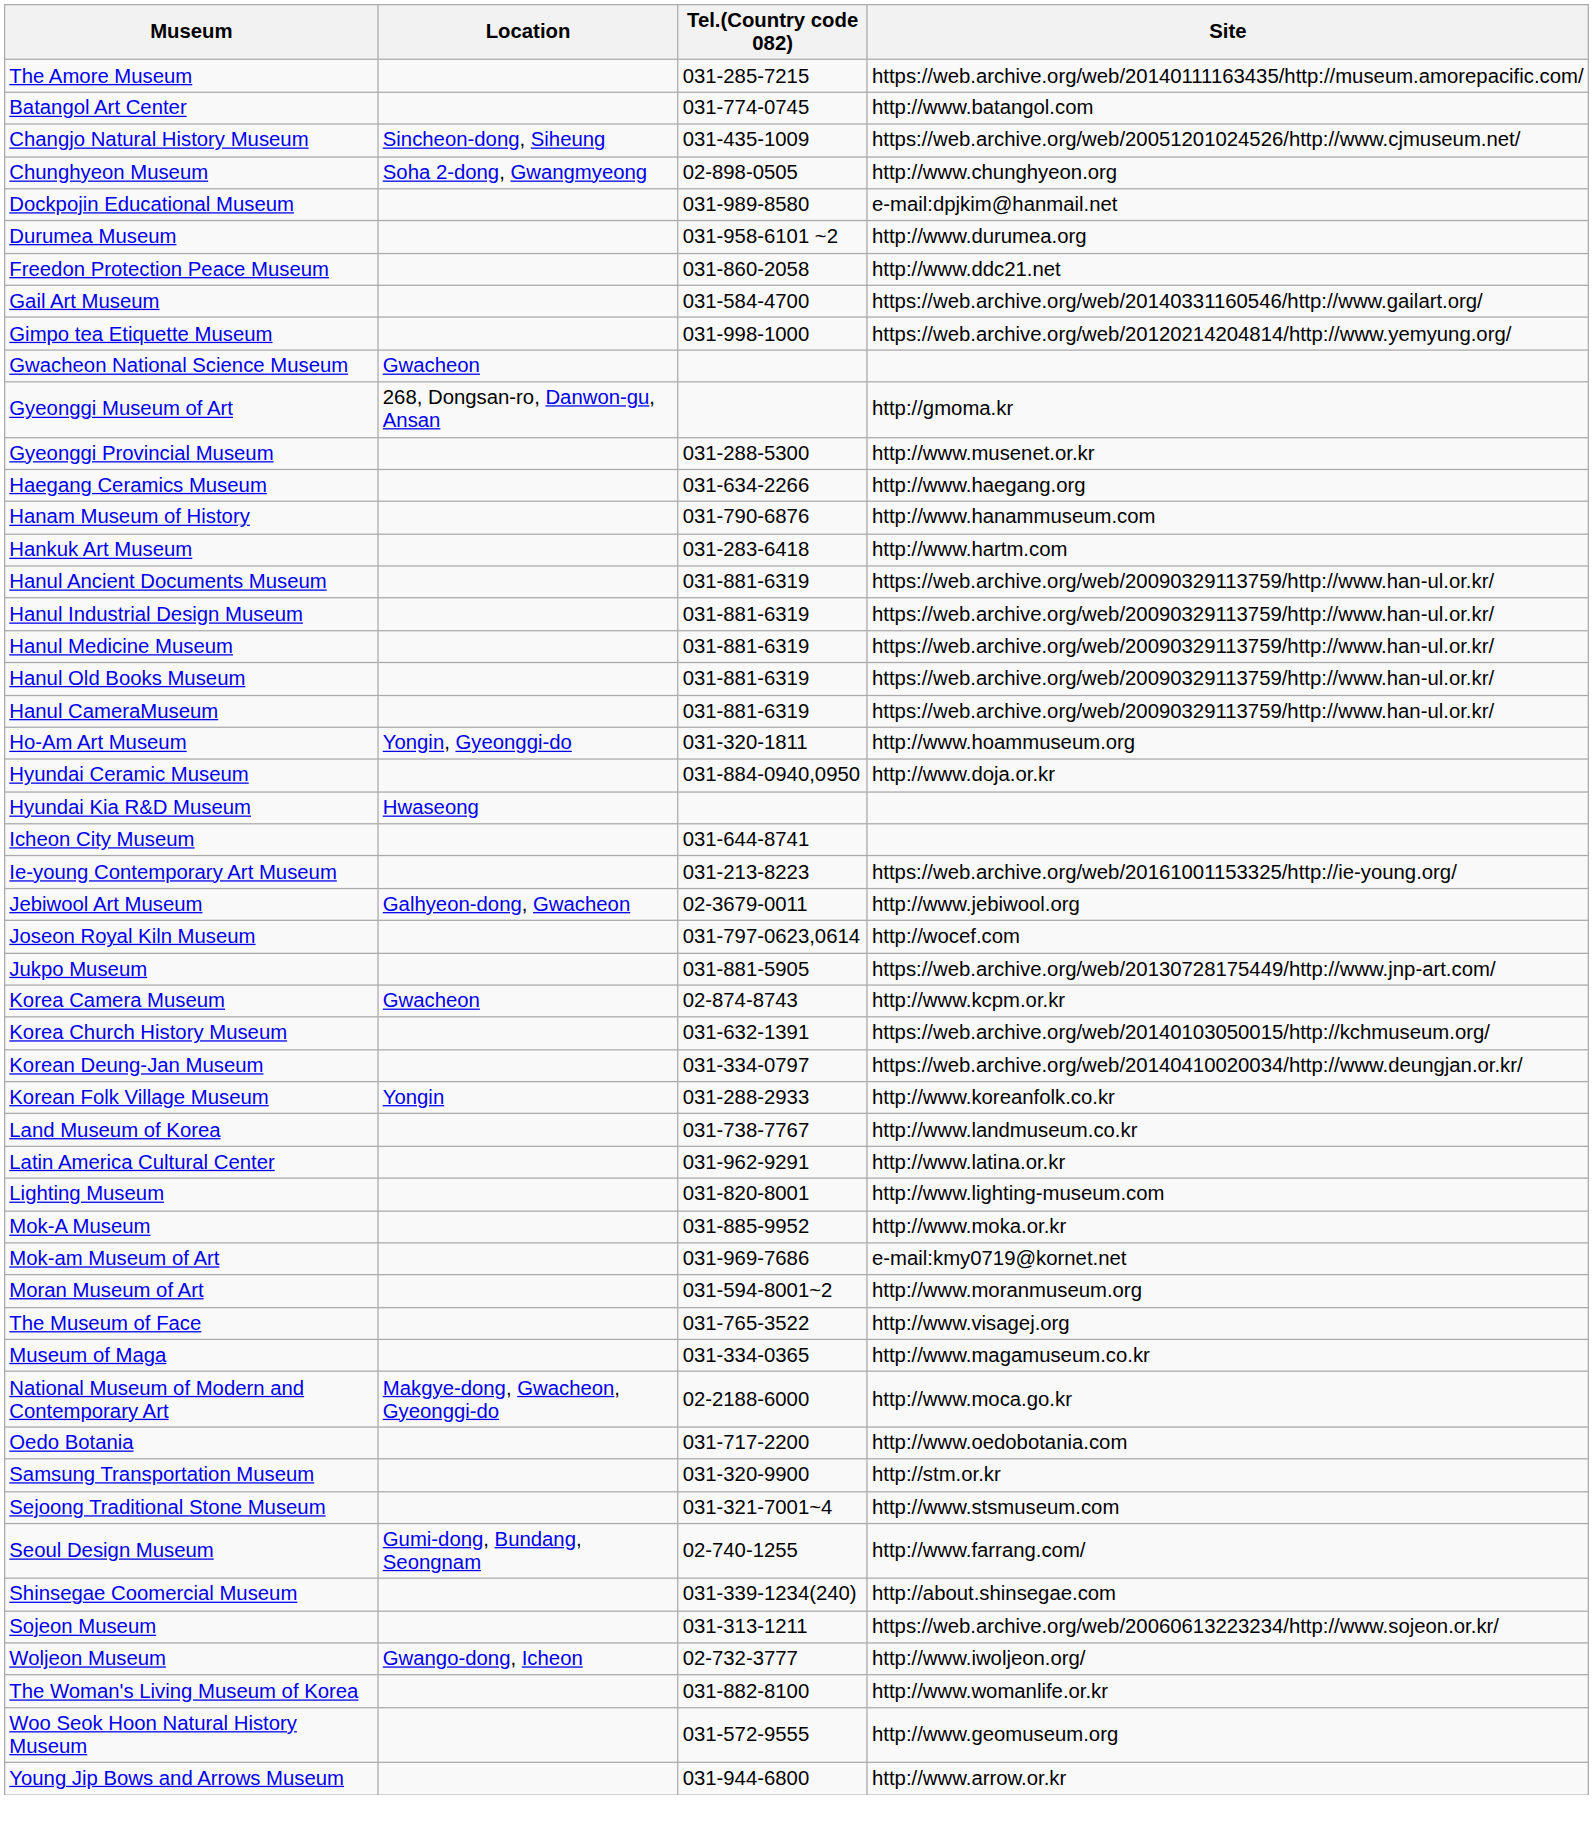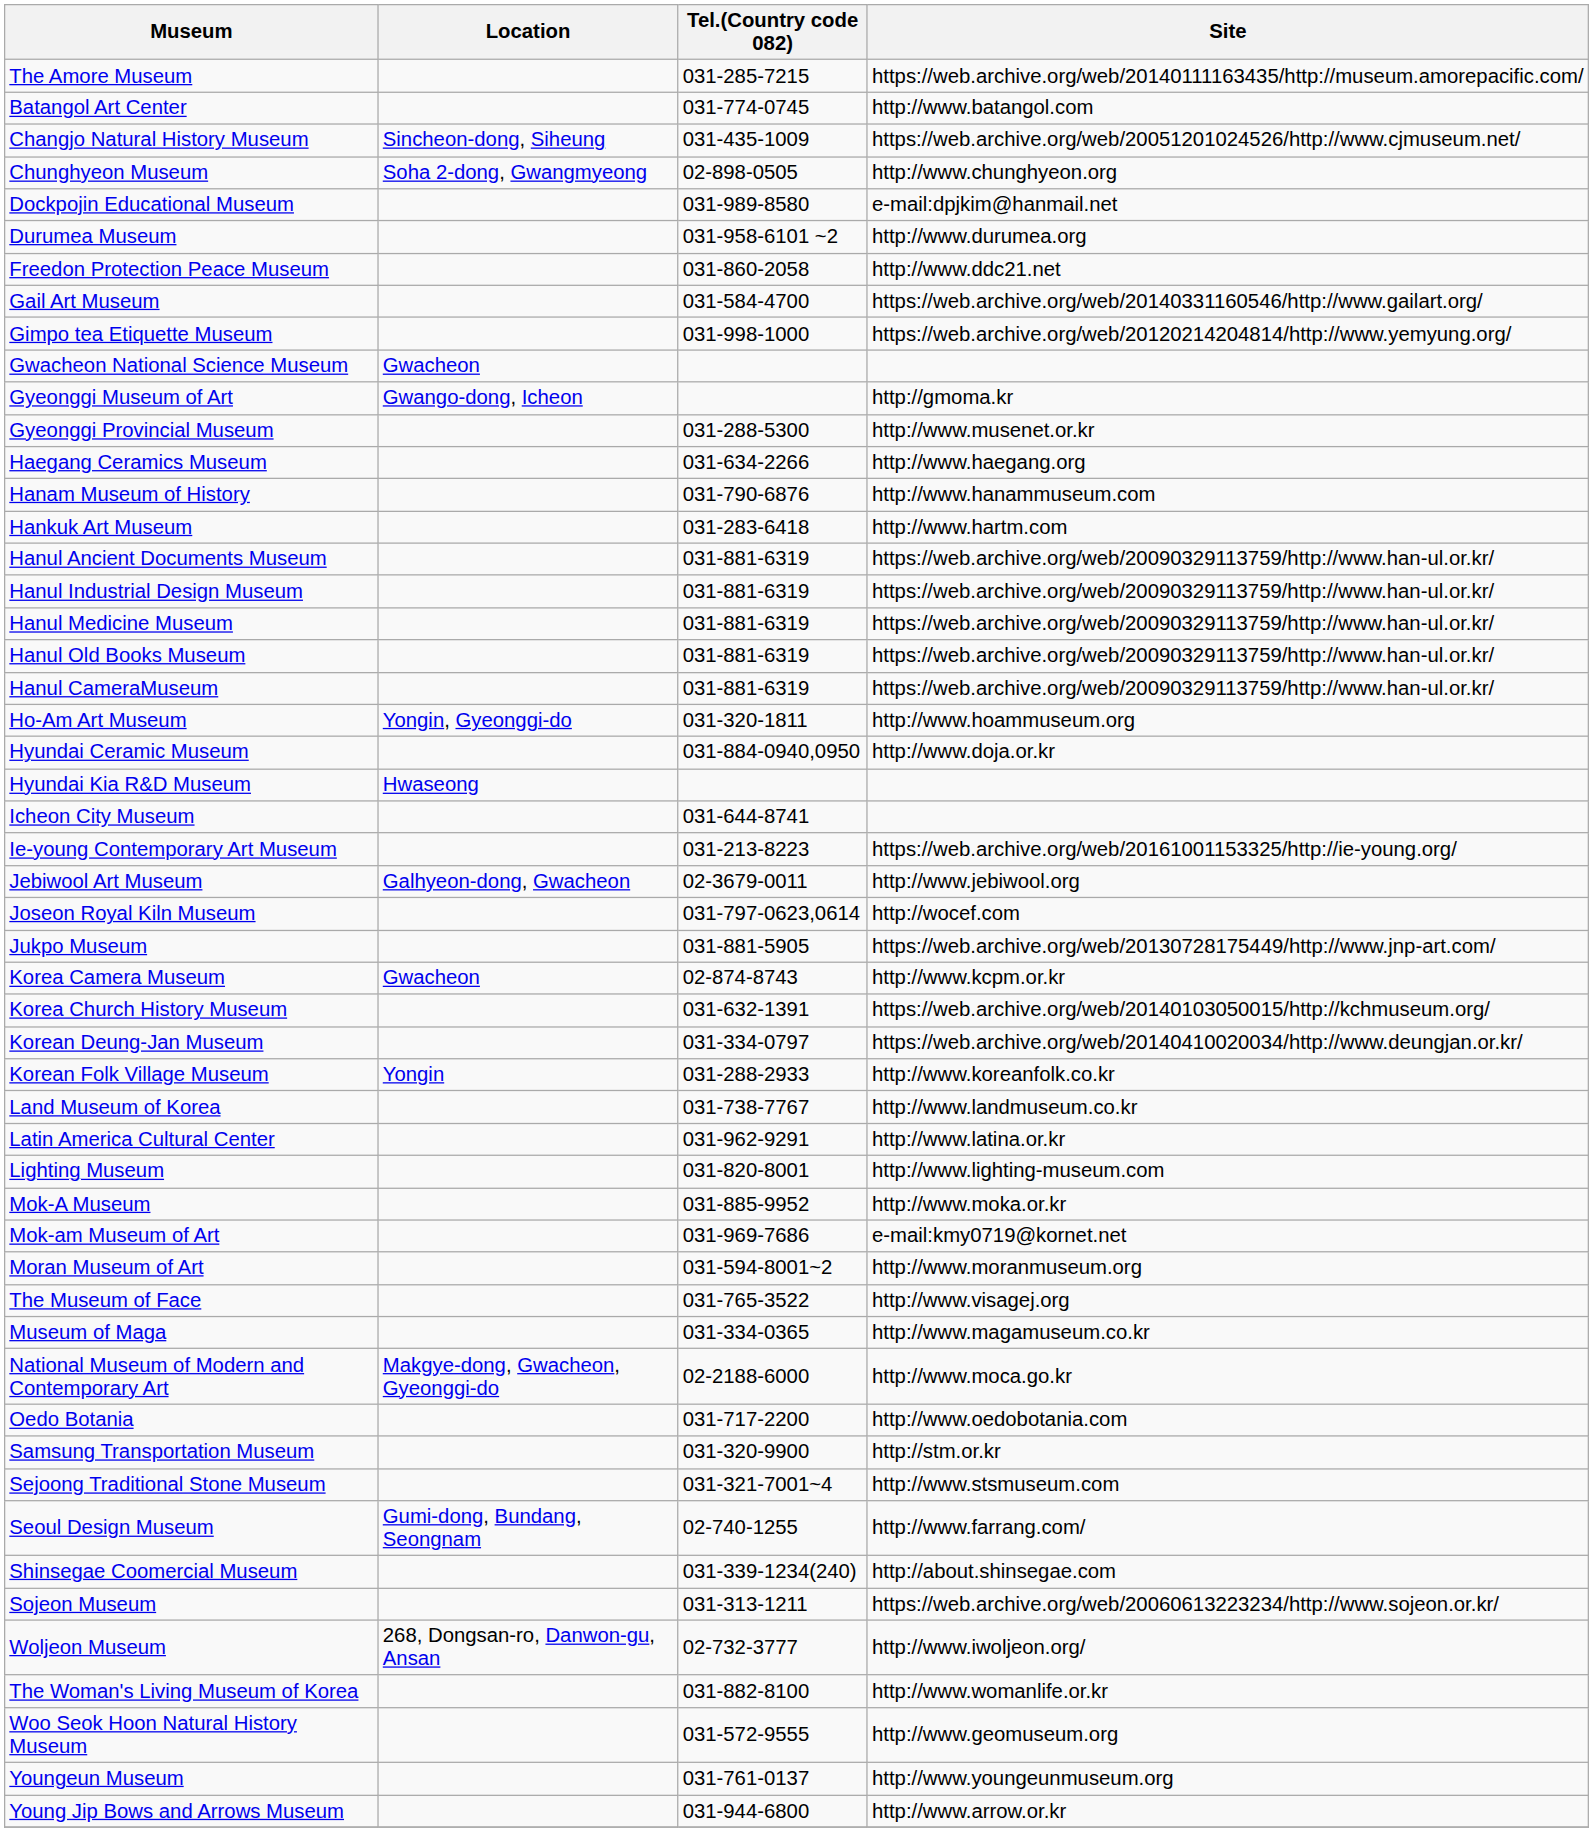Gyeonggi Museum of Art | Location: 268, Dongsan-ro, Danwon-gu, Ansan -> Gwango-dong, Icheon
Woljeon Museum | Location: Gwango-dong, Icheon -> 268, Dongsan-ro, Danwon-gu, Ansan
+ row: Youngeun Museum | 031-761-0137 | http://www.youngeunmuseum.org
